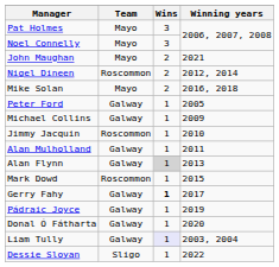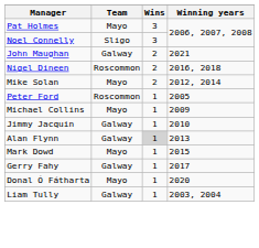Noel Connelly | Team: Mayo -> Sligo
John Maughan | Team: Mayo -> Galway
Nigel Dineen | Winning years: 2012, 2014 -> 2016, 2018
Mike Solan | Winning years: 2016, 2018 -> 2012, 2014
Peter Ford | Team: Galway -> Roscommon
Michael Collins | Team: Galway -> Mayo
Jimmy Jacquin | Team: Roscommon -> Galway
- row: Alan Mulholland | Galway | 1 | 2011
Mark Dowd | Team: Roscommon -> Mayo
Gerry Fahy | Wins: bold -> normal
- row: Pádraic Joyce | Galway | 1 | 2019
Donal Ó Fátharta | Team: Galway -> Mayo
Liam Tully | Wins: lavender background -> no background
- row: Dessie Sloyan | Sligo | 1 | 2022
